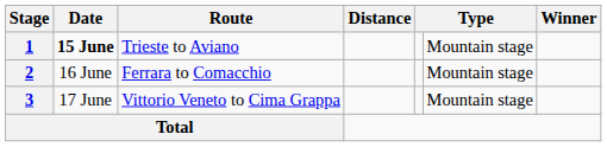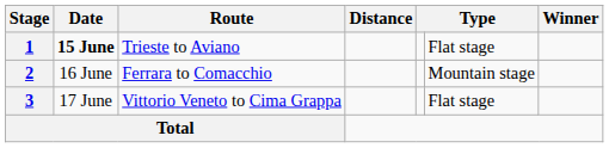1 | column 6: Mountain stage -> Flat stage
3 | column 6: Mountain stage -> Flat stage
